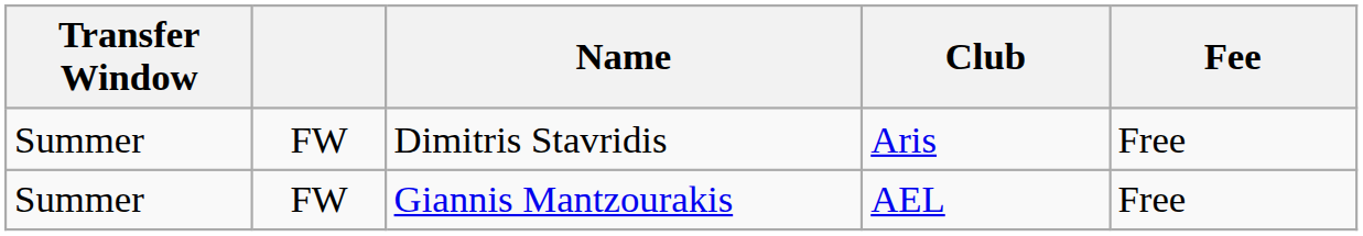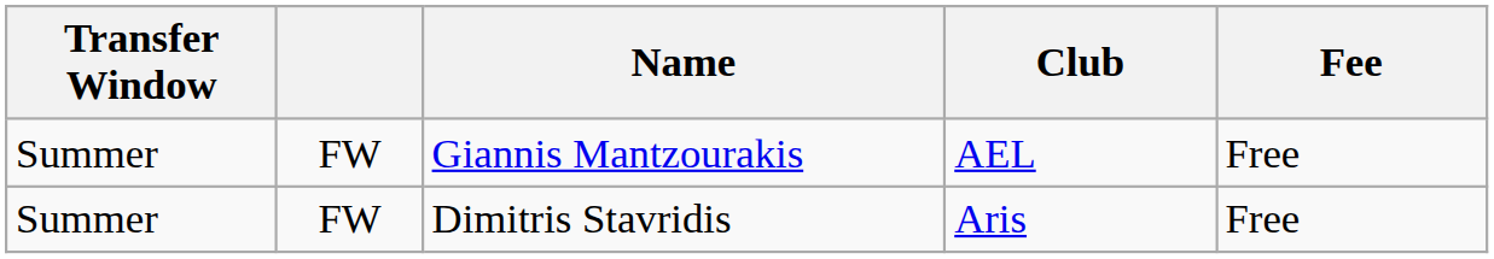rows swapped: Giannis Mantzourakis <-> Dimitris Stavridis
